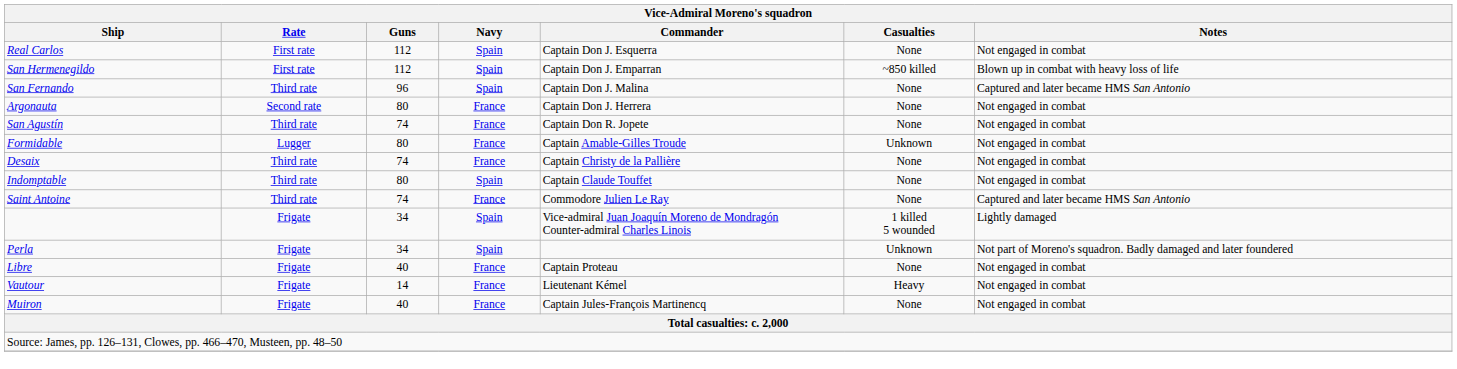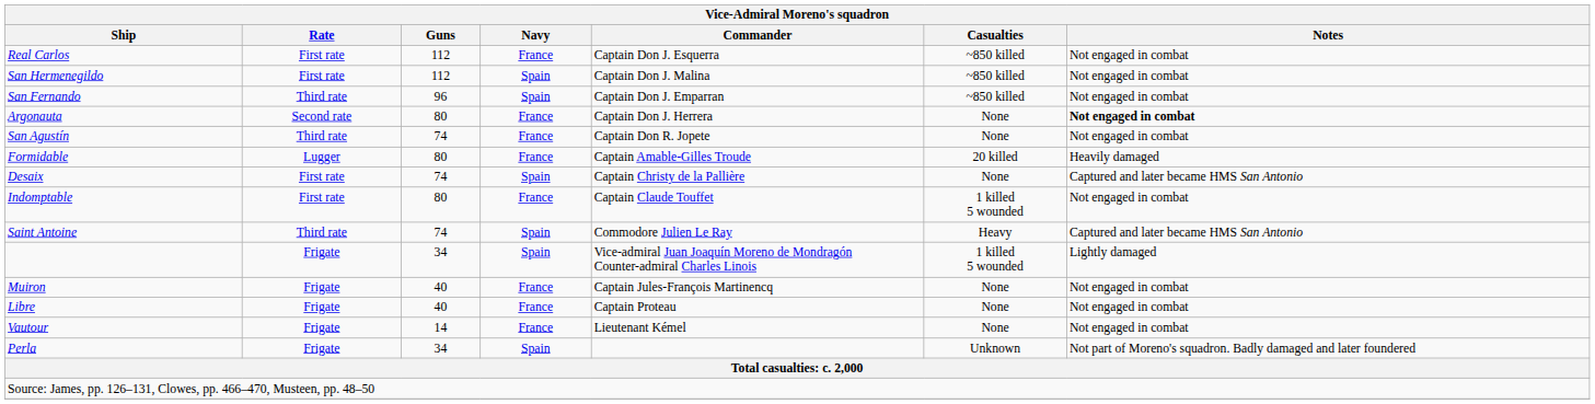Real Carlos | Navy: Spain -> France
Real Carlos | Casualties: None -> ~850 killed
San Hermenegildo | Commander: Captain Don J. Emparran -> Captain Don J. Malina
San Hermenegildo | Notes: Blown up in combat with heavy loss of life -> Not engaged in combat
San Fernando | Commander: Captain Don J. Malina -> Captain Don J. Emparran
San Fernando | Casualties: None -> ~850 killed
San Fernando | Notes: Captured and later became HMS San Antonio -> Not engaged in combat
Argonauta | Notes: normal -> bold
Formidable | Casualties: Unknown -> 20 killed
Formidable | Notes: Not engaged in combat -> Heavily damaged
Desaix | Rate: Third rate -> First rate
Desaix | Navy: France -> Spain
Desaix | Notes: Not engaged in combat -> Captured and later became HMS San Antonio
Indomptable | Rate: Third rate -> First rate
Indomptable | Navy: Spain -> France
Indomptable | Casualties: None -> 1 killed 5 wounded
Saint Antoine | Navy: France -> Spain
Saint Antoine | Casualties: None -> Heavy
rows swapped: Muiron <-> Perla
Vautour | Casualties: Heavy -> None
